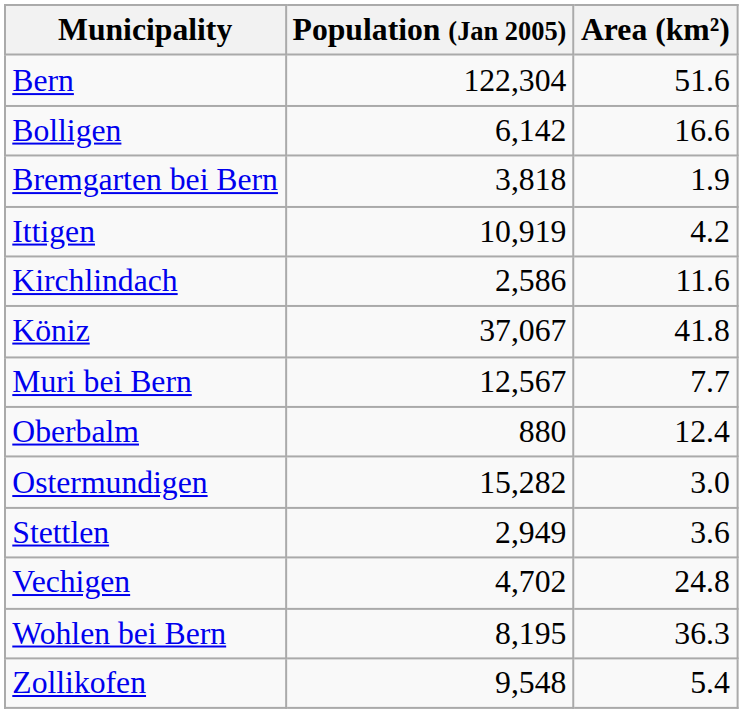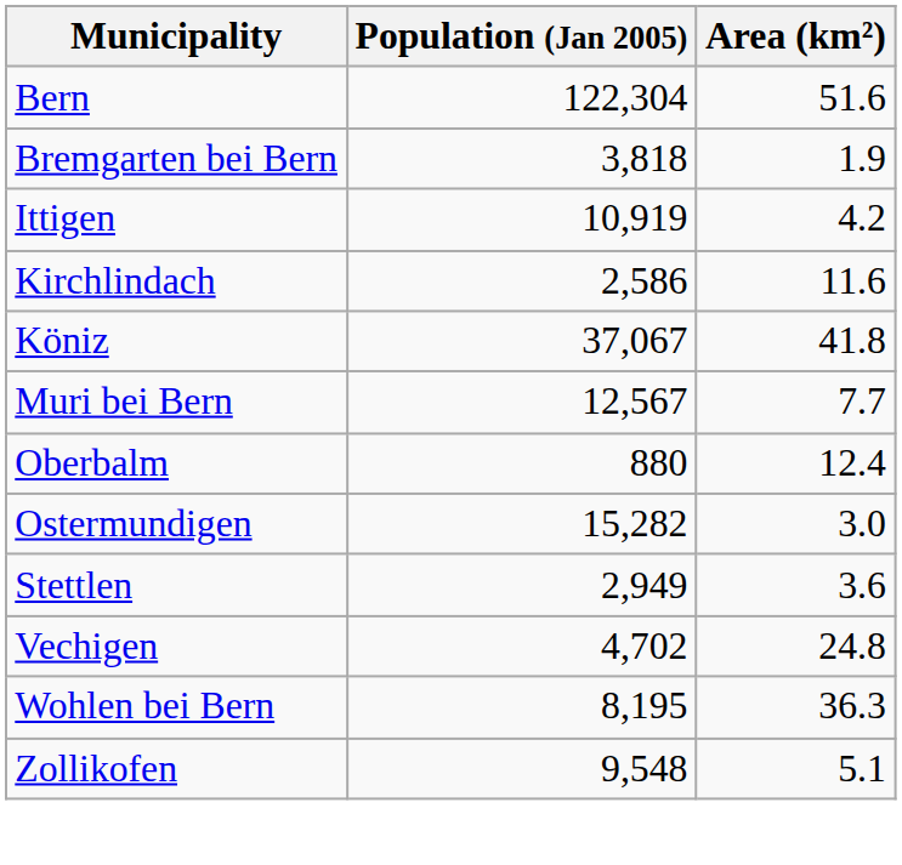- row: Bolligen | 6,142 | 16.6
Zollikofen | Area (km²): 5.4 -> 5.1
